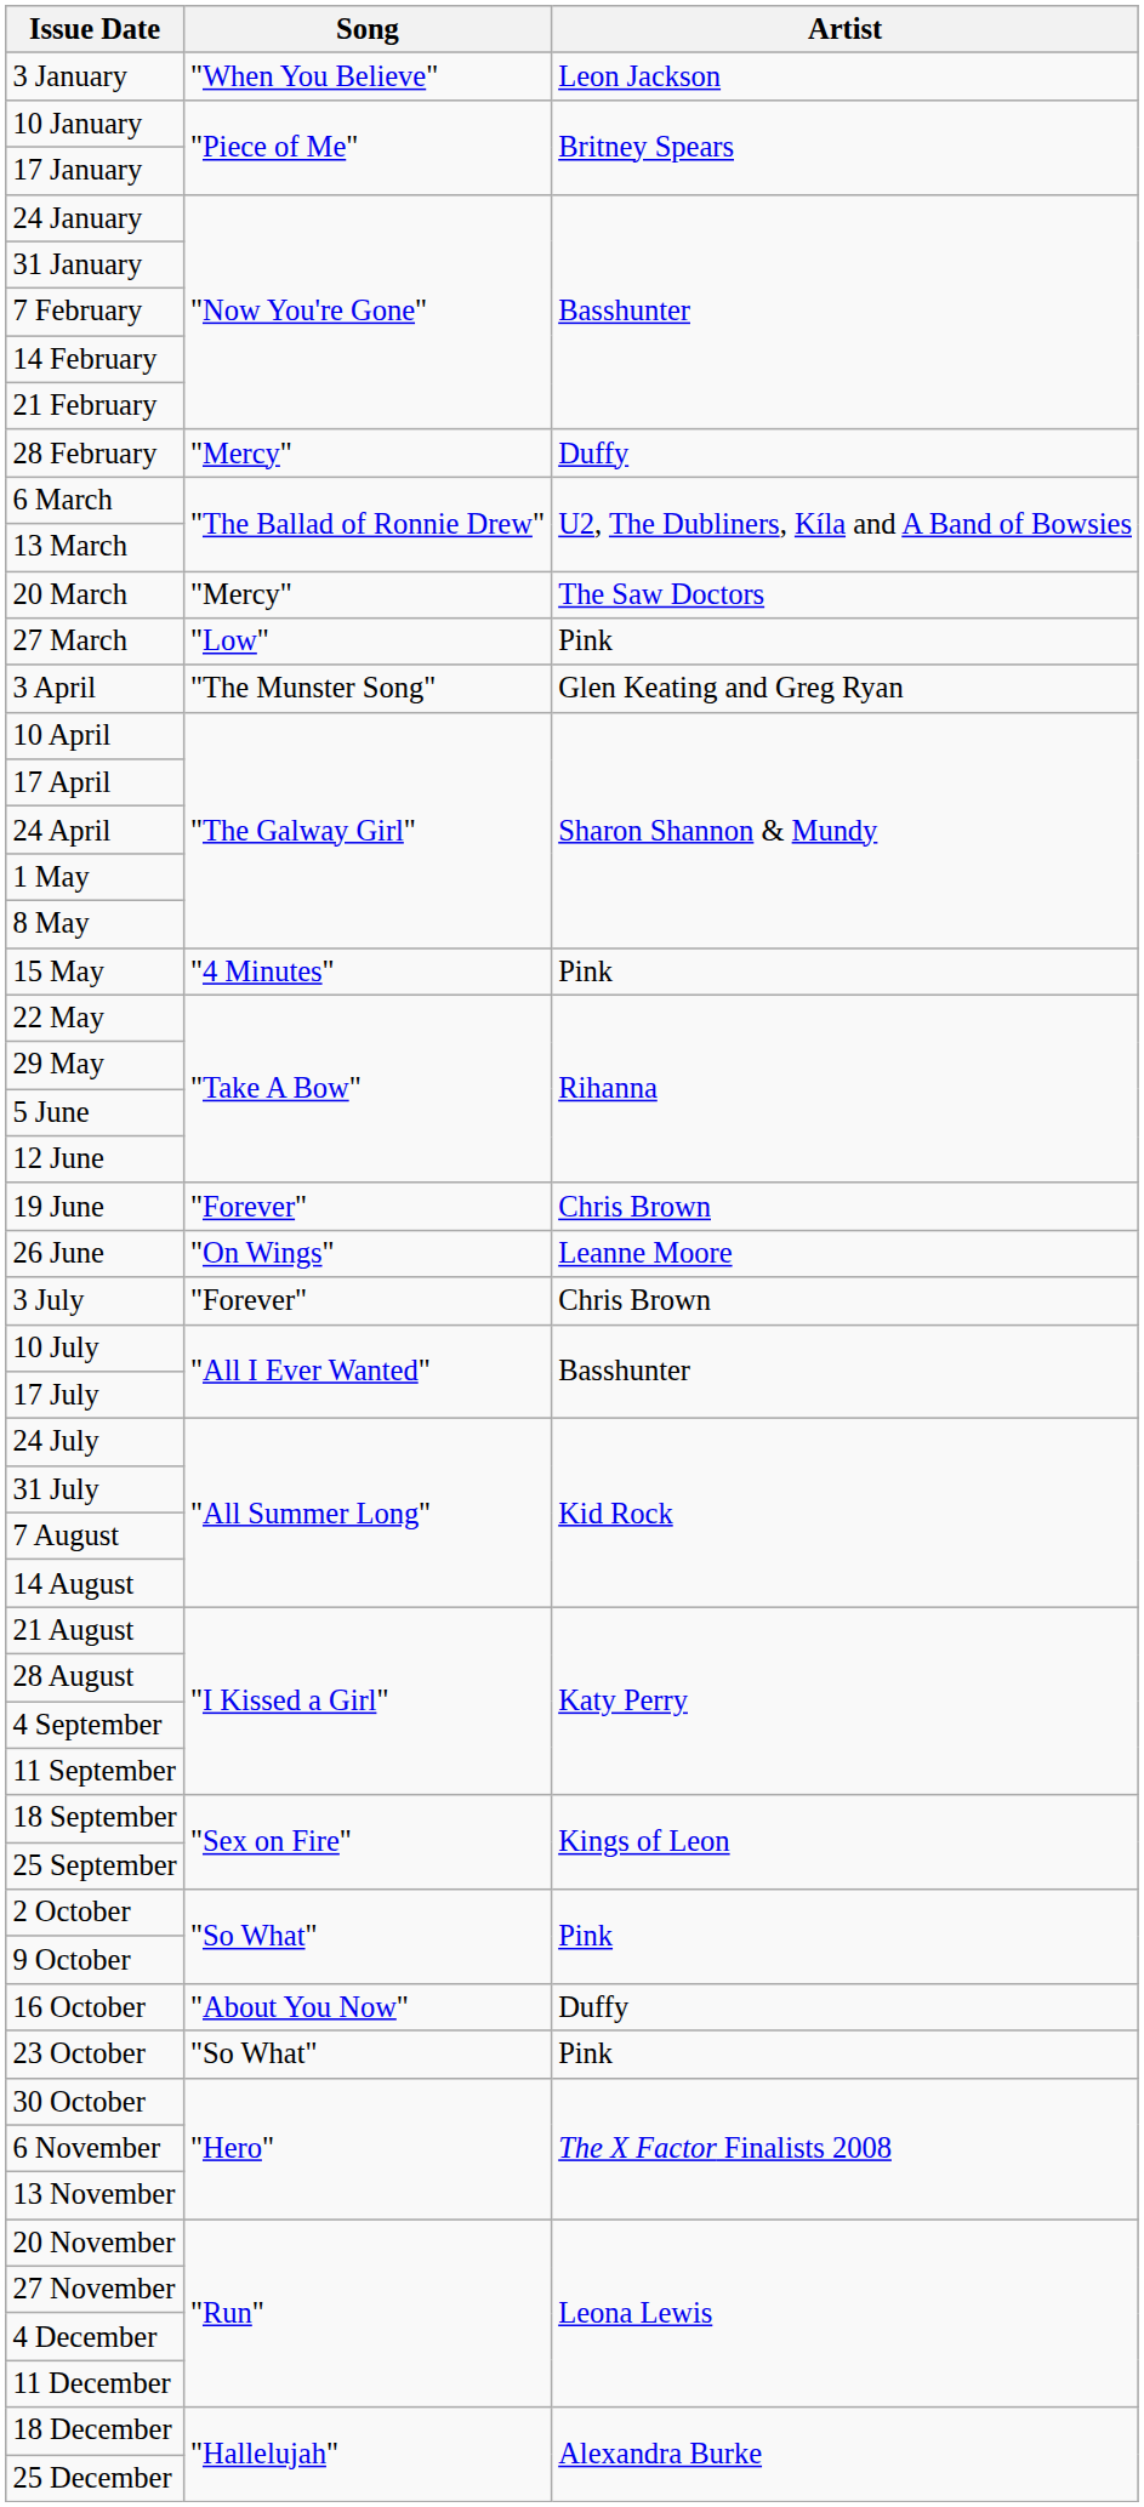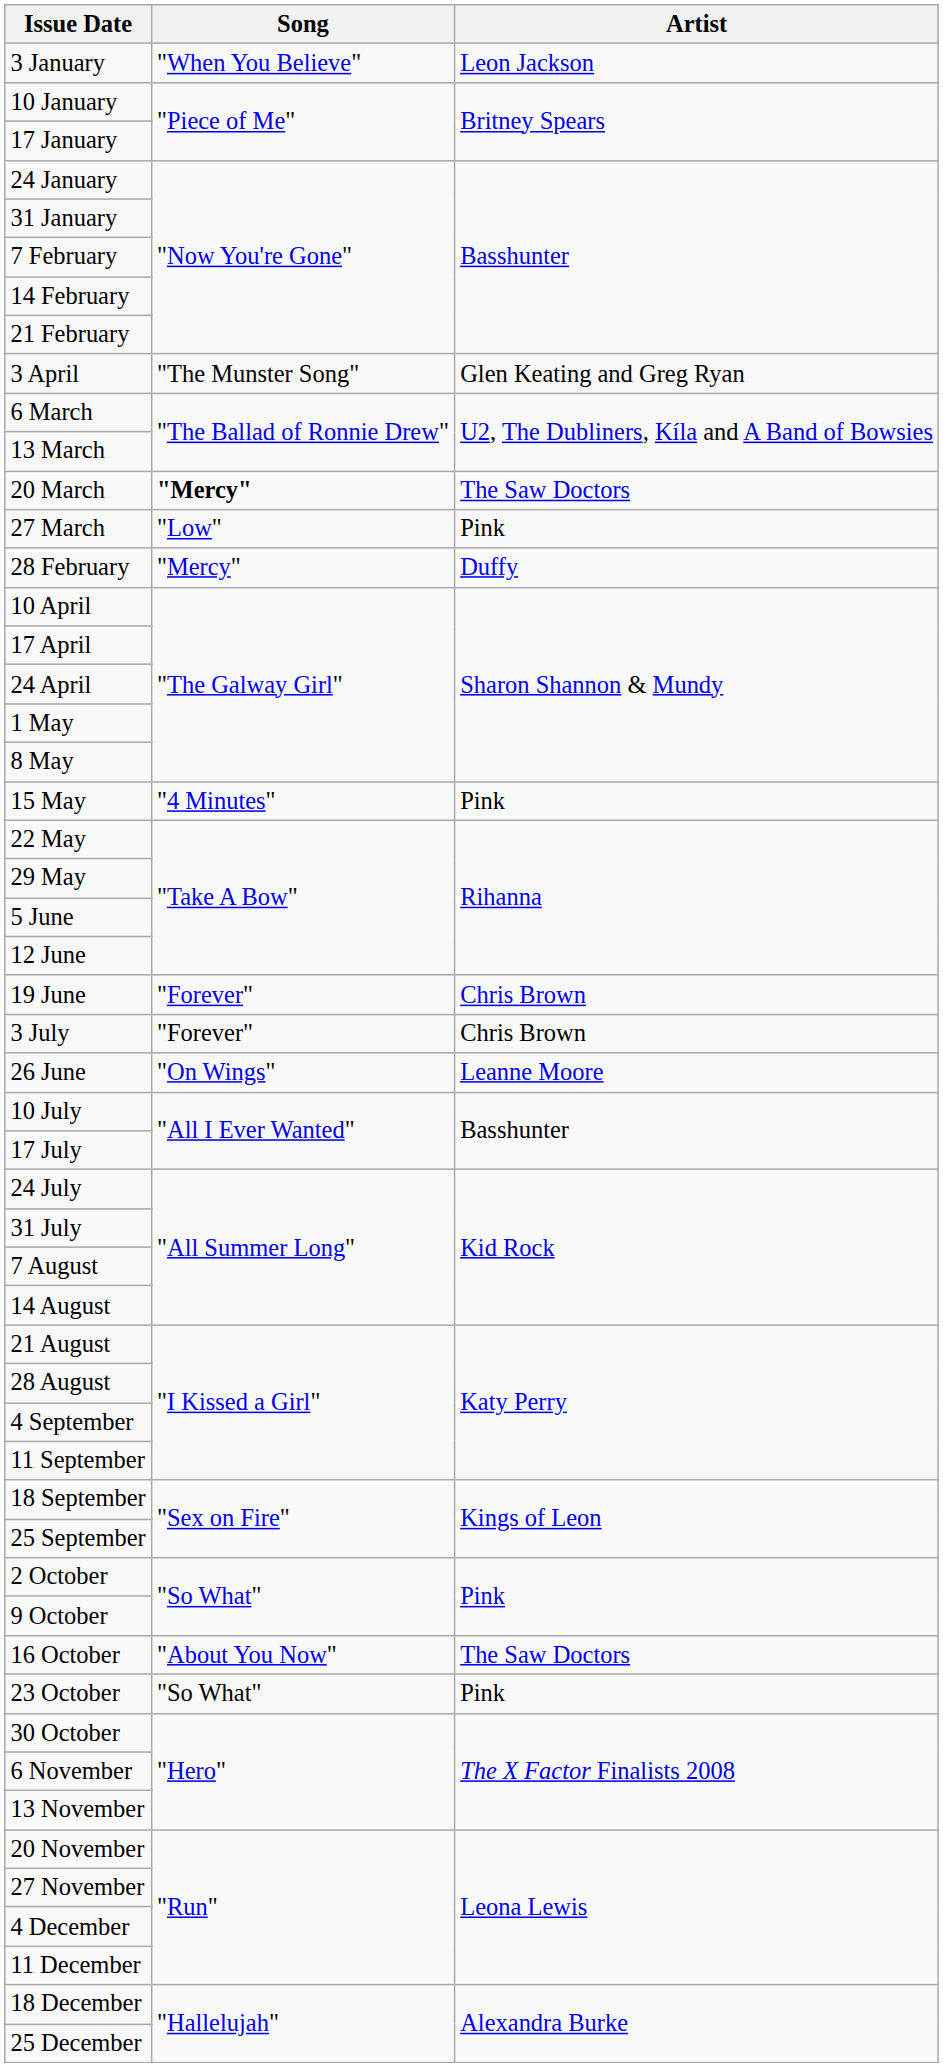rows swapped: 28 February <-> 3 April
20 March | Song: normal -> bold
rows swapped: 26 June <-> 3 July
16 October | Artist: Duffy -> The Saw Doctors
